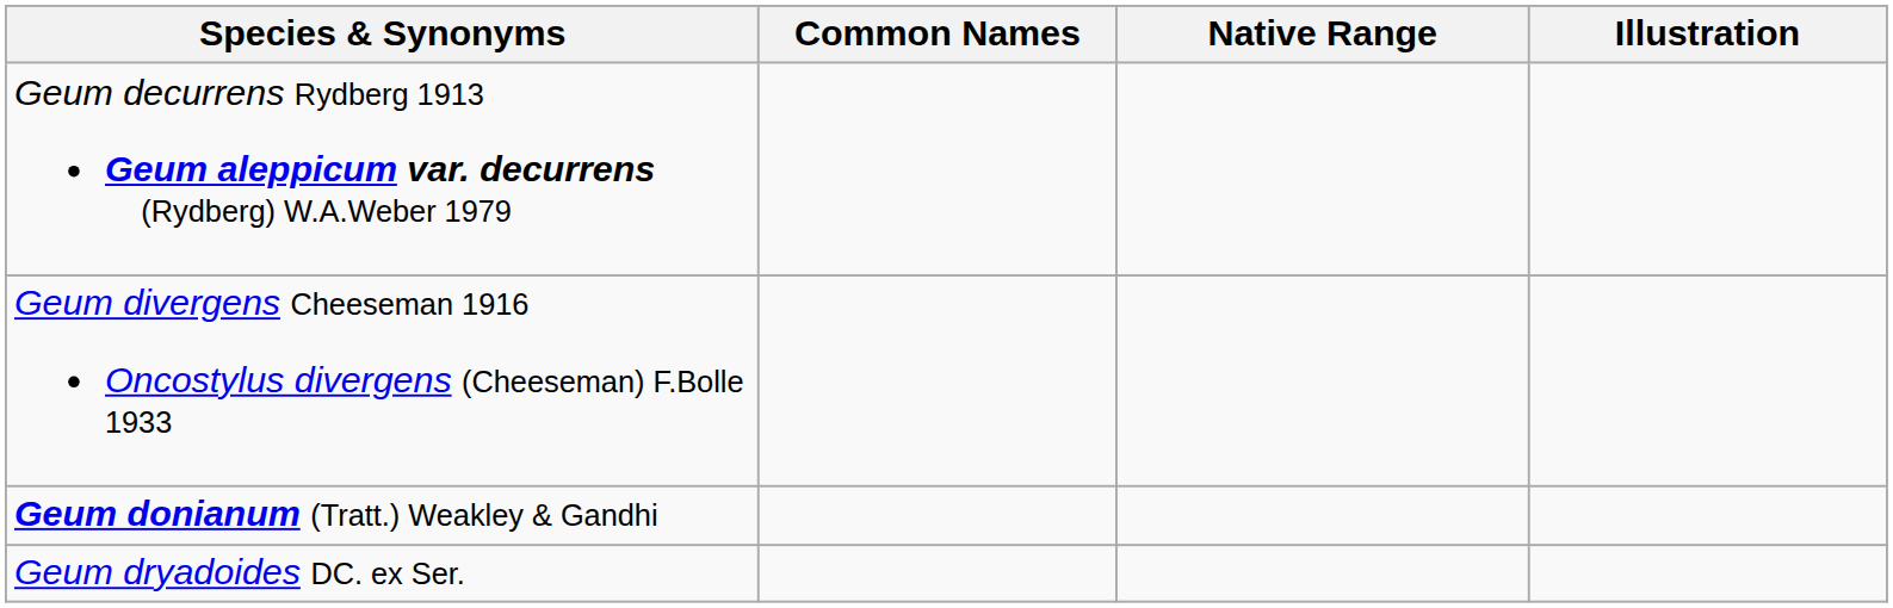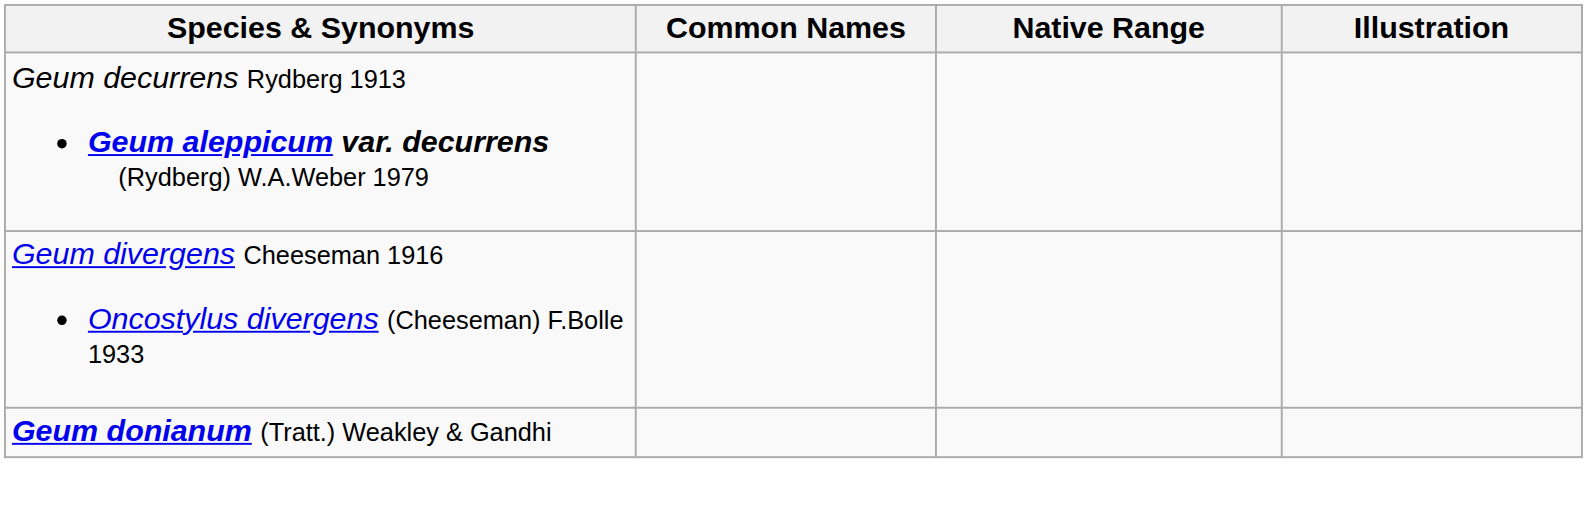- row: Geum dryadoides DC. ex Ser.
